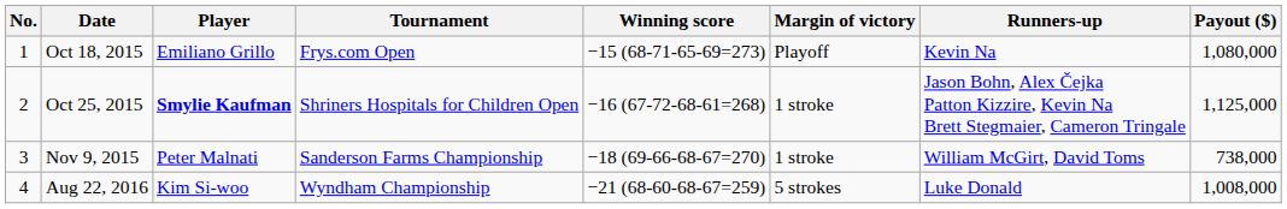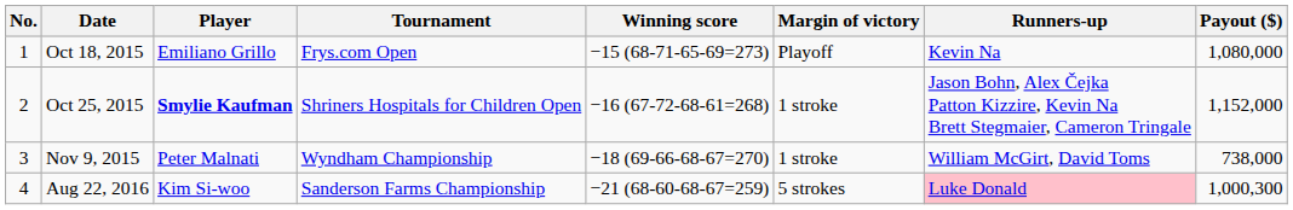Oct 25, 2015 | Payout ($): 1,125,000 -> 1,152,000
Nov 9, 2015 | Tournament: Sanderson Farms Championship -> Wyndham Championship
Aug 22, 2016 | Tournament: Wyndham Championship -> Sanderson Farms Championship
Aug 22, 2016 | Runners-up: no background -> pink background
Aug 22, 2016 | Payout ($): 1,008,000 -> 1,000,300
